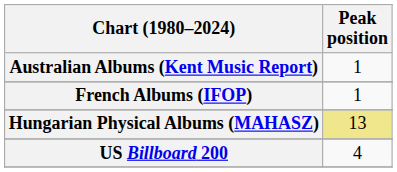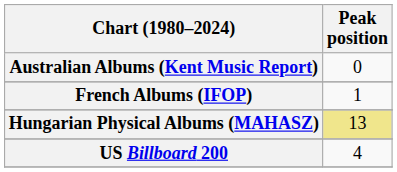Australian Albums (Kent Music Report) | Peak position: 1 -> 0
